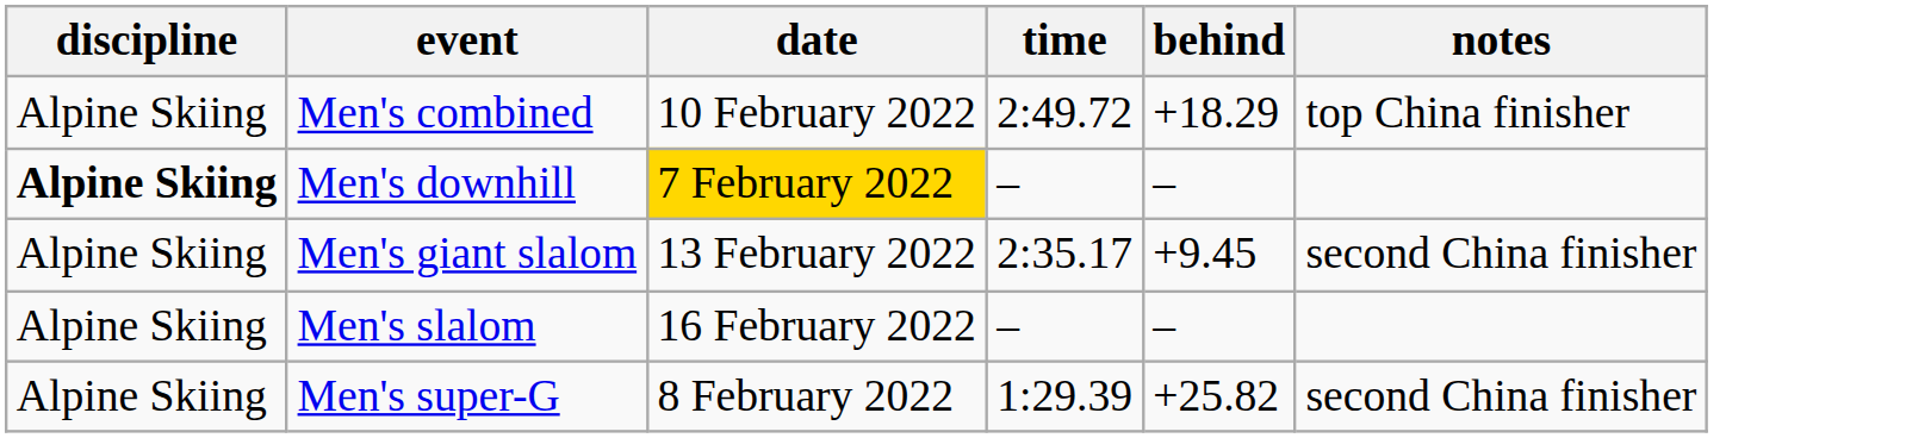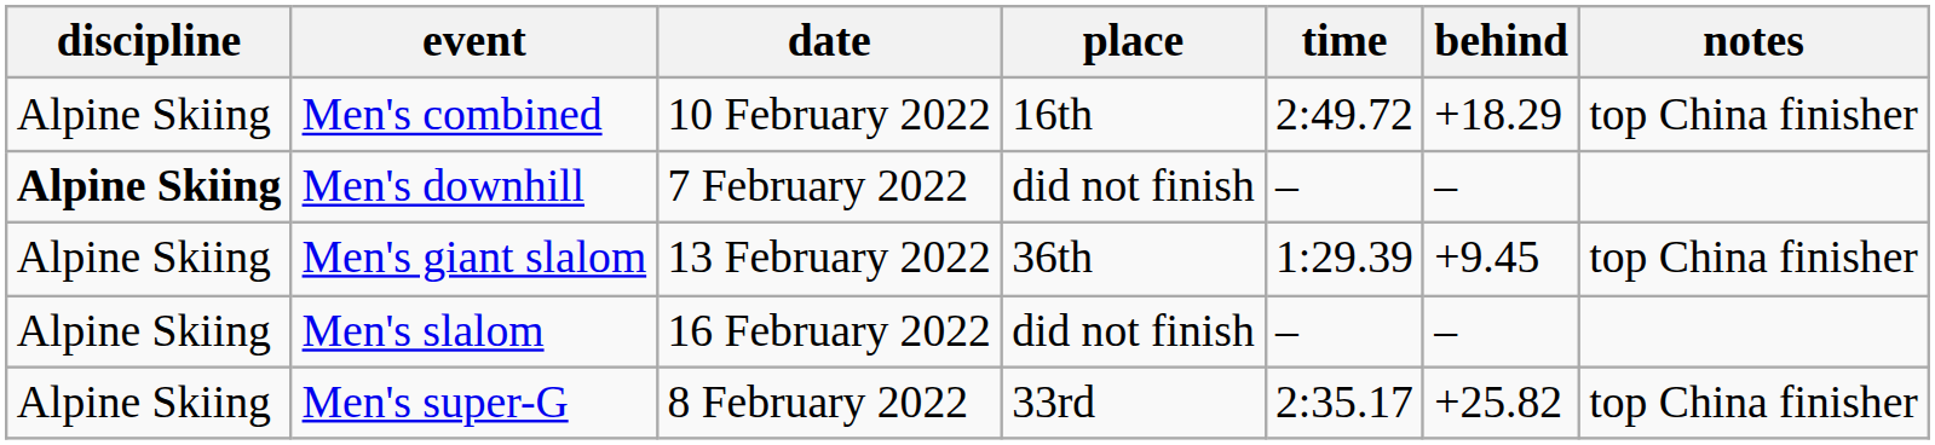+ column: place | 16th | did not finish | 36th | did not finish | 33rd
Men's downhill | date: gold background -> no background
Men's giant slalom | time: 2:35.17 -> 1:29.39
Men's giant slalom | notes: second China finisher -> top China finisher
Men's super-G | time: 1:29.39 -> 2:35.17
Men's super-G | notes: second China finisher -> top China finisher
